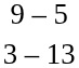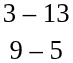rows swapped: 9 – 5 <-> 3 – 13
